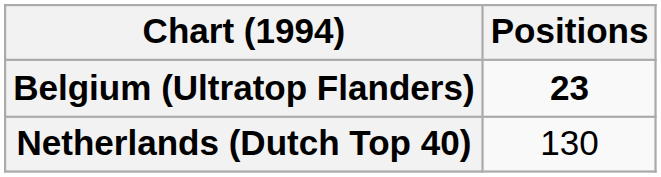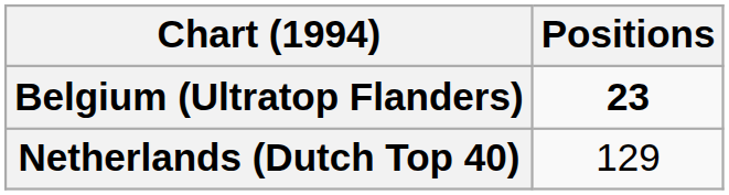Netherlands (Dutch Top 40) | Positions: 130 -> 129
